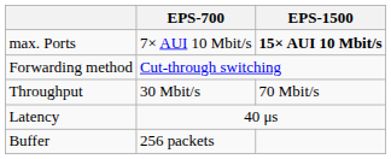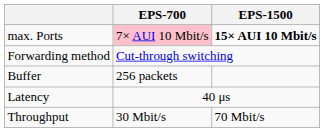max. Ports | EPS-700: no background -> pink background
rows swapped: Throughput <-> Buffer
